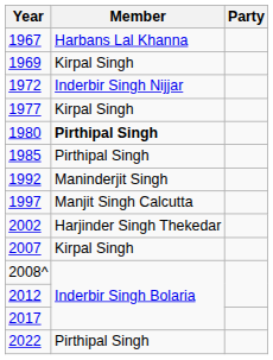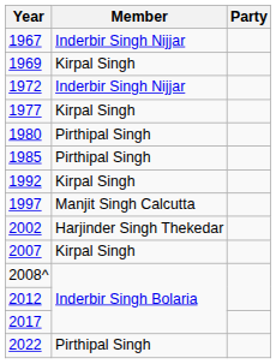1967 | Member: Harbans Lal Khanna -> Inderbir Singh Nijjar
1980 | Member: bold -> normal
1992 | Member: Maninderjit Singh -> Kirpal Singh
